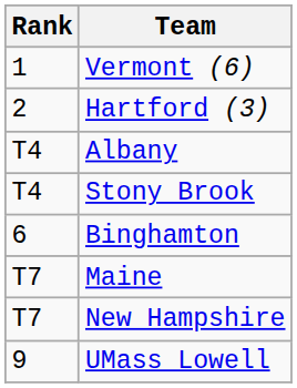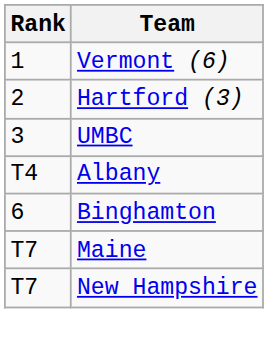+ row: 3 | UMBC
- row: T4 | Stony Brook
- row: 9 | UMass Lowell
